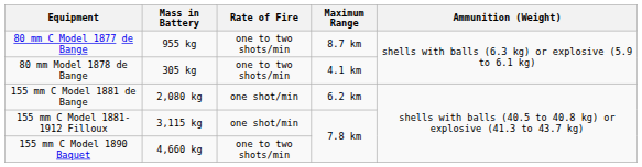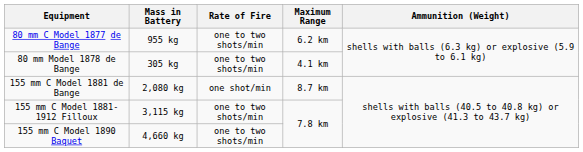80 mm C Model 1877 de Bange | Maximum Range: 8.7 km -> 6.2 km
155 mm C Model 1881 de Bange | Maximum Range: 6.2 km -> 8.7 km
155 mm C Model 1881-1912 Filloux | Rate of Fire: one shot/min -> one to two shots/min
